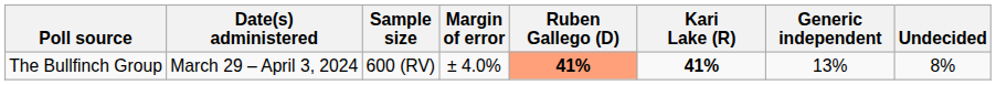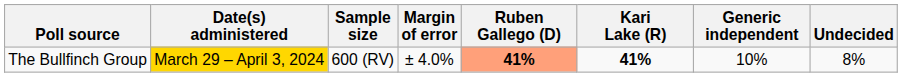The Bullfinch Group | Date(s) administered: no background -> gold background
The Bullfinch Group | Generic independent: 13% -> 10%
